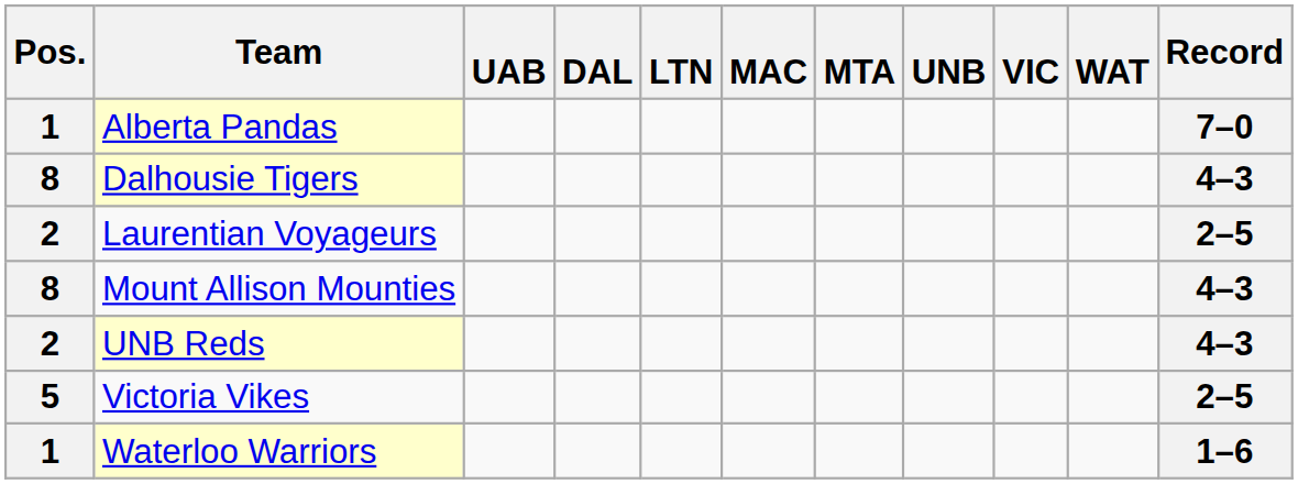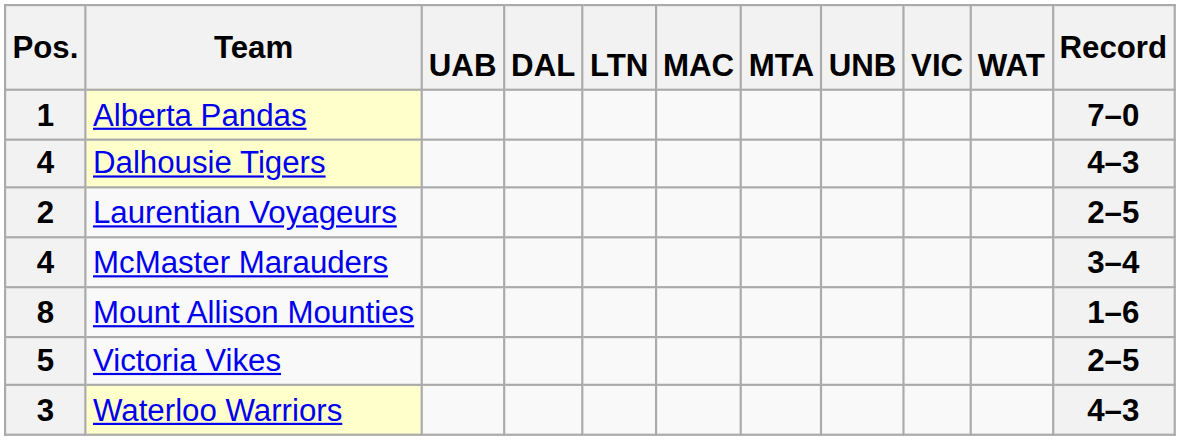Dalhousie Tigers | Pos.: 8 -> 4
+ row: 4 | McMaster Marauders | 3–4
Mount Allison Mounties | Record: 4–3 -> 1–6
- row: 2 | UNB Reds | 4–3
Waterloo Warriors | Pos.: 1 -> 3
Waterloo Warriors | Record: 1–6 -> 4–3
